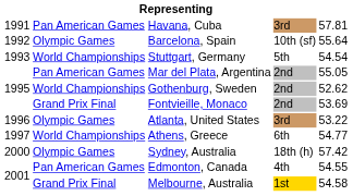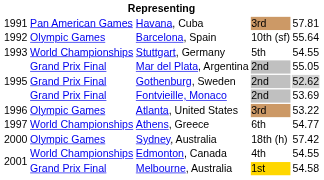Stuttgart, Germany | column 5: 54.54 -> 54.55
Mar del Plata, Argentina | column 2: Pan American Games -> Grand Prix Final
Gothenburg, Sweden | column 2: World Championships -> Grand Prix Final
Gothenburg, Sweden | column 5: no background -> lightgrey background
Edmonton, Canada | column 2: Pan American Games -> World Championships
